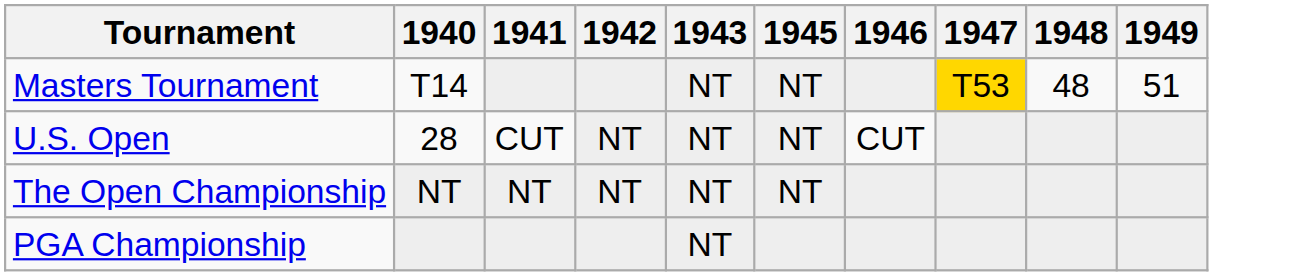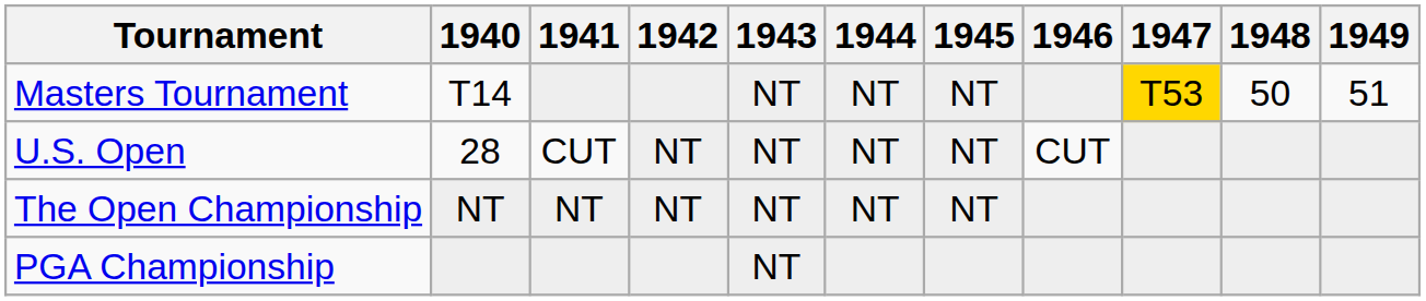+ column: 1944 | NT | NT | NT
Masters Tournament | 1948: 48 -> 50
